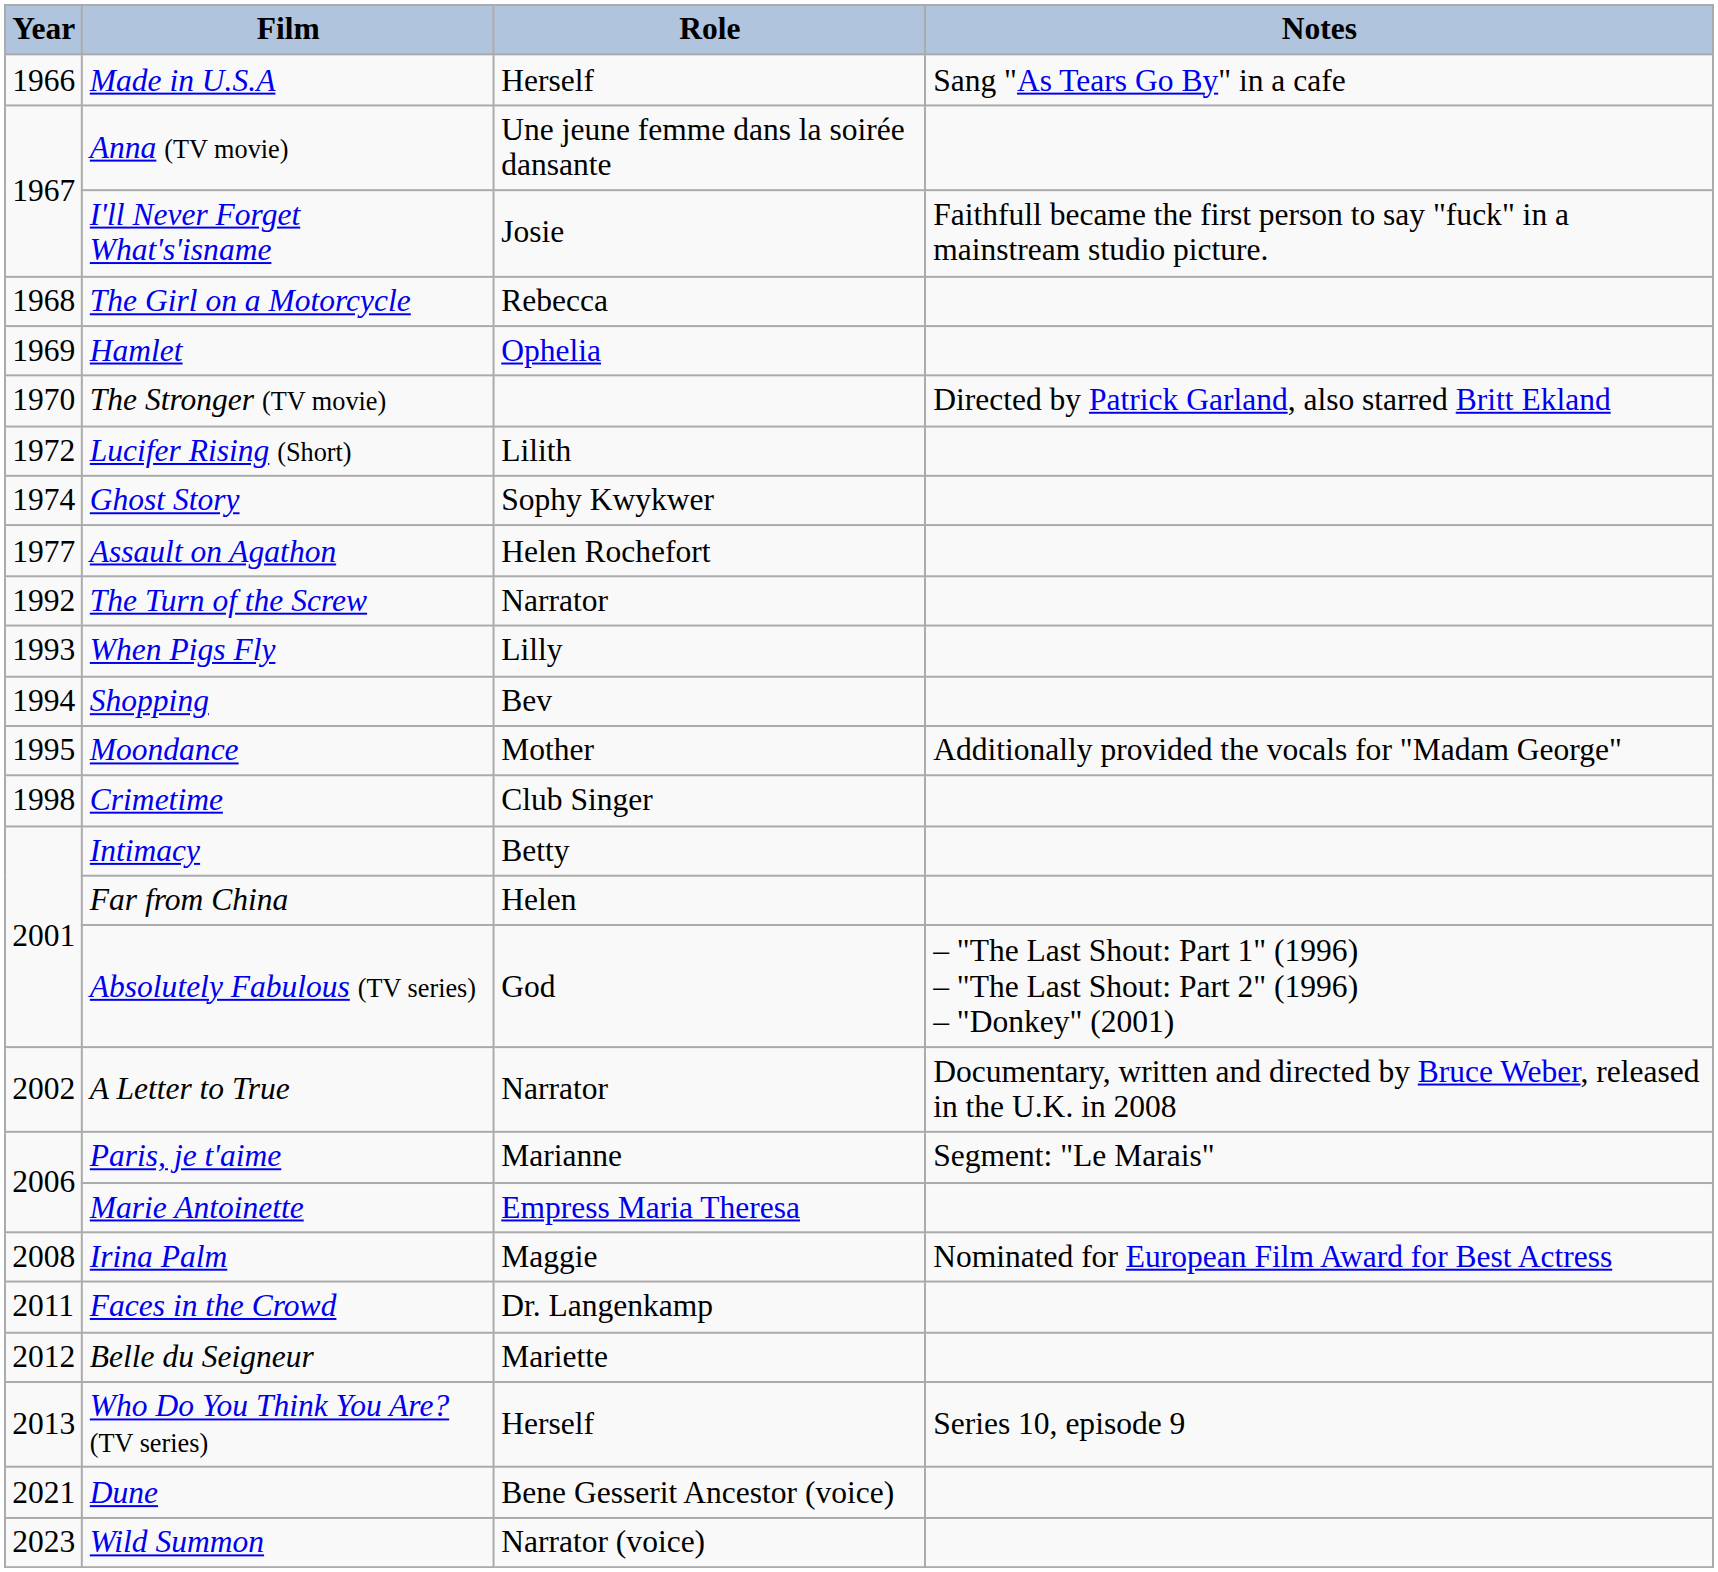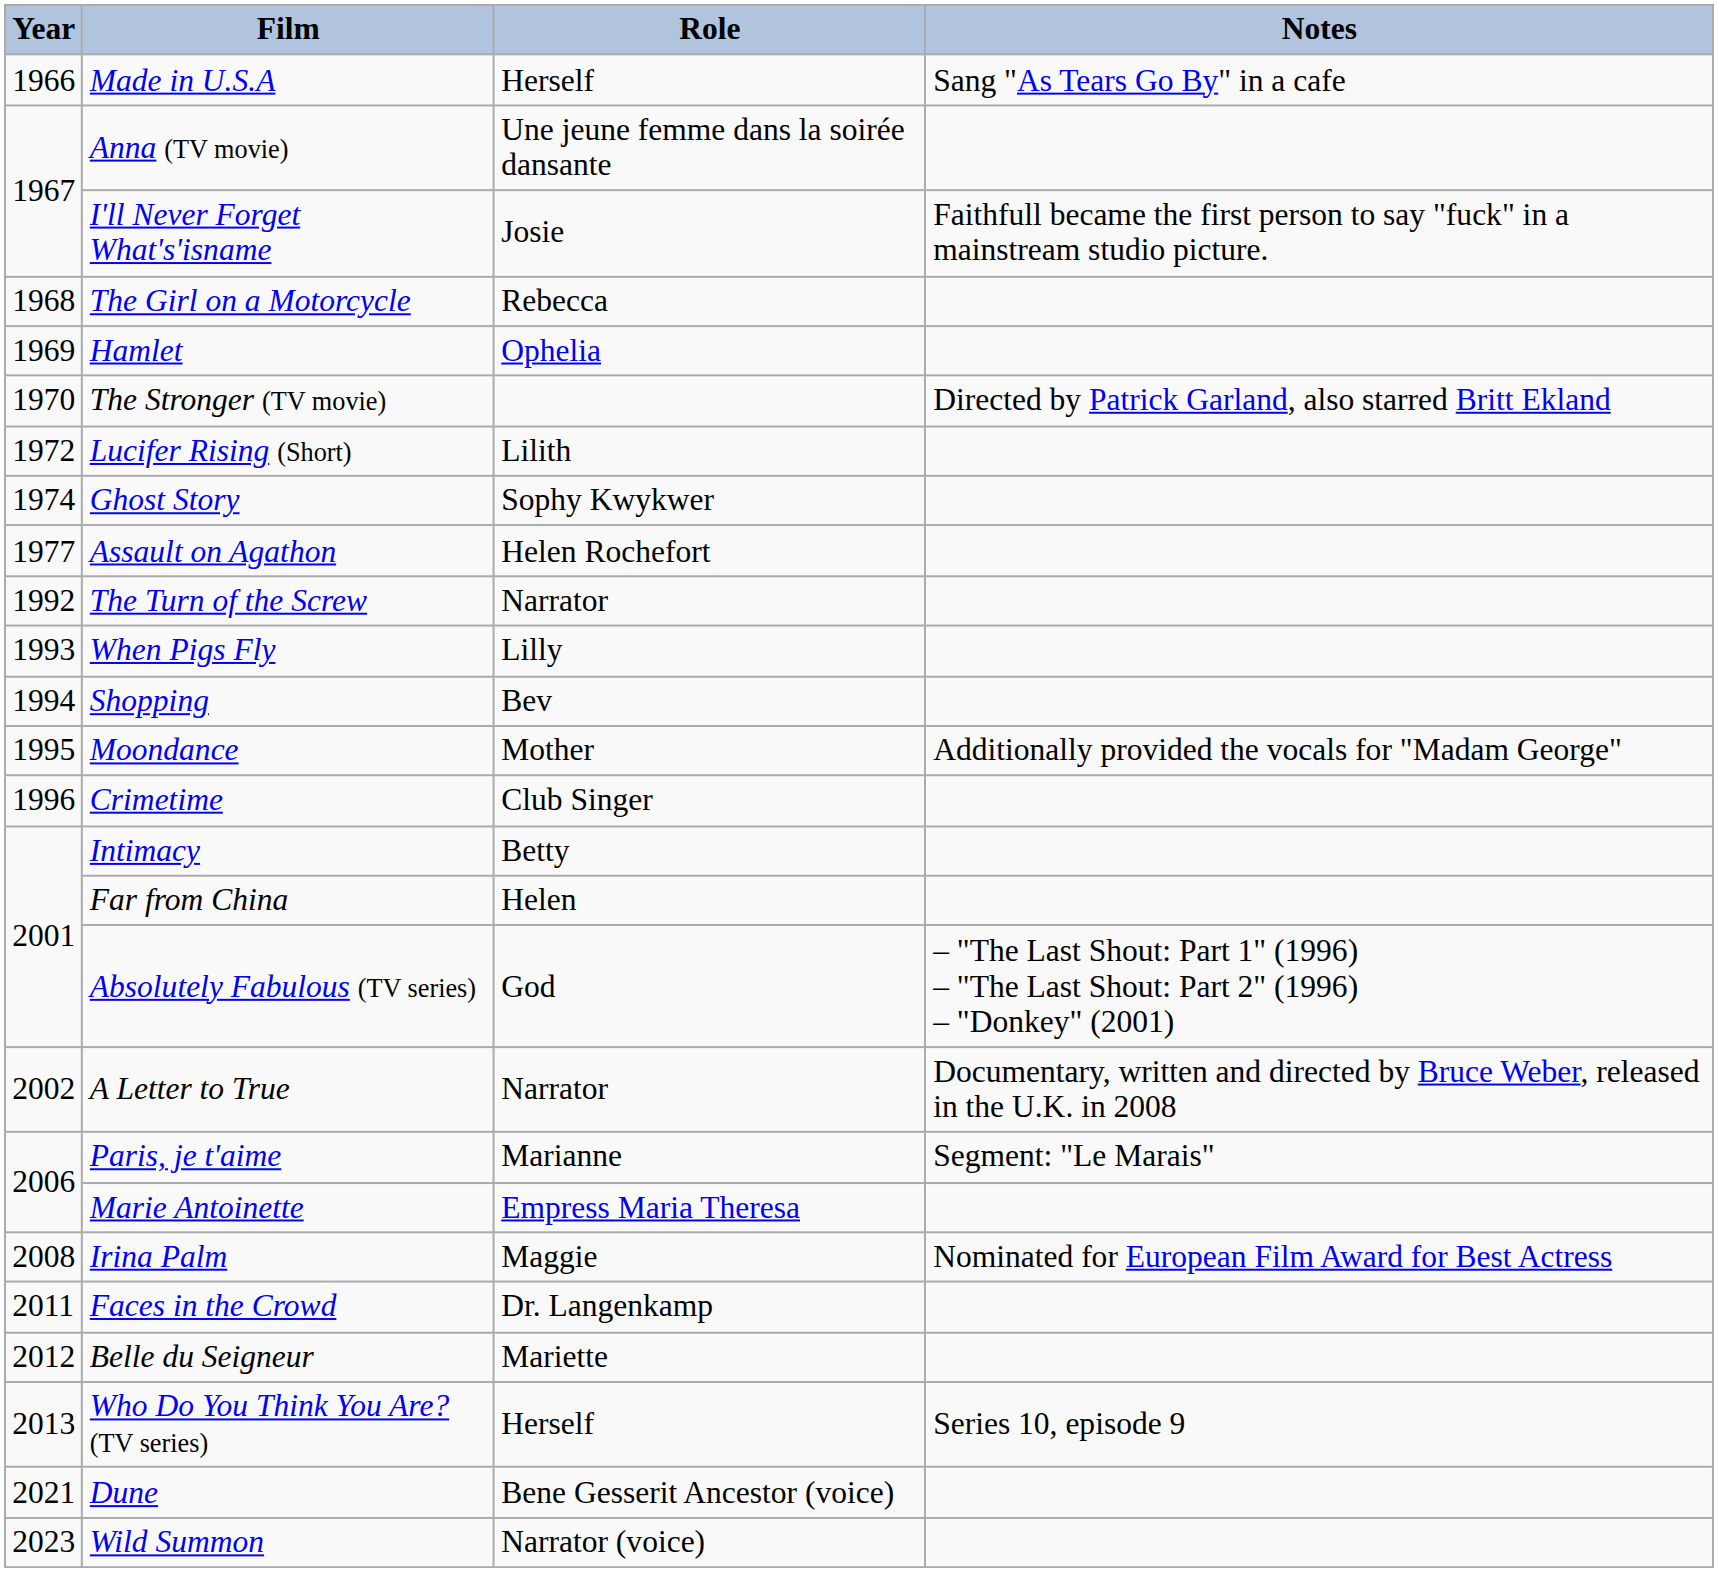Crimetime | Year: 1998 -> 1996
